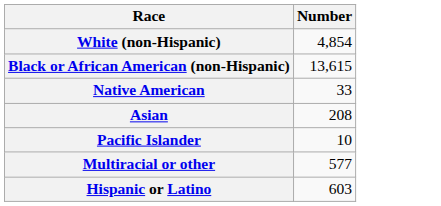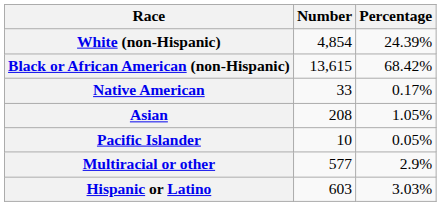+ column: Percentage | 24.39% | 68.42% | 0.17% | 1.05% | 0.05% | 2.9% | 3.03%
